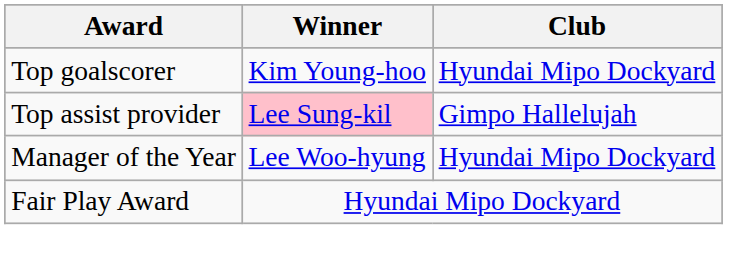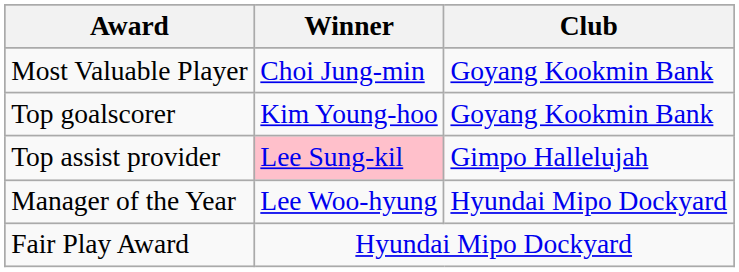+ row: Most Valuable Player | Choi Jung-min | Goyang Kookmin Bank
Top goalscorer | Club: Hyundai Mipo Dockyard -> Goyang Kookmin Bank
